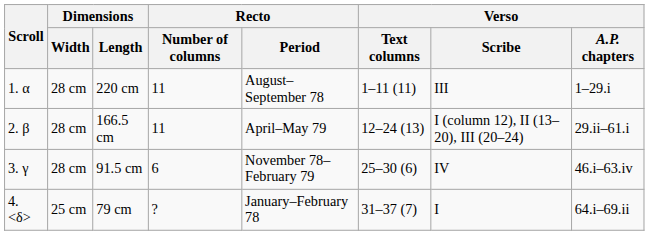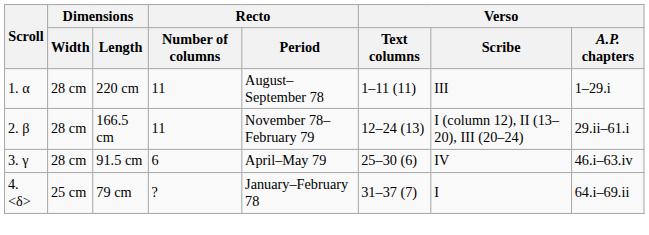166.5 cm | Recto / Period: April–May 79 -> November 78–February 79
91.5 cm | Recto / Period: November 78–February 79 -> April–May 79
